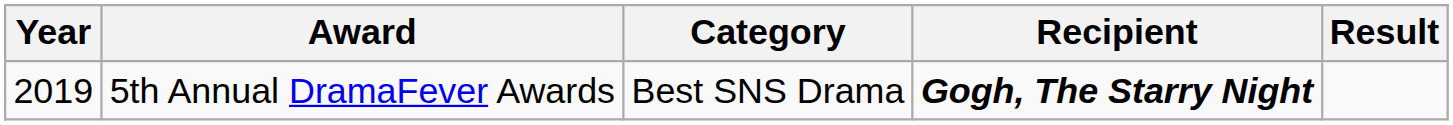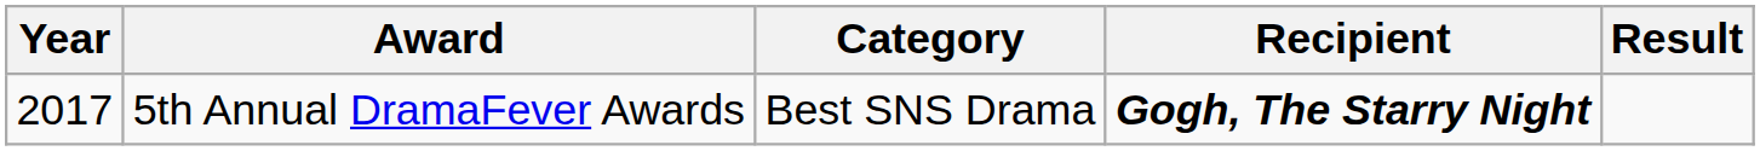5th Annual DramaFever Awards | Year: 2019 -> 2017
